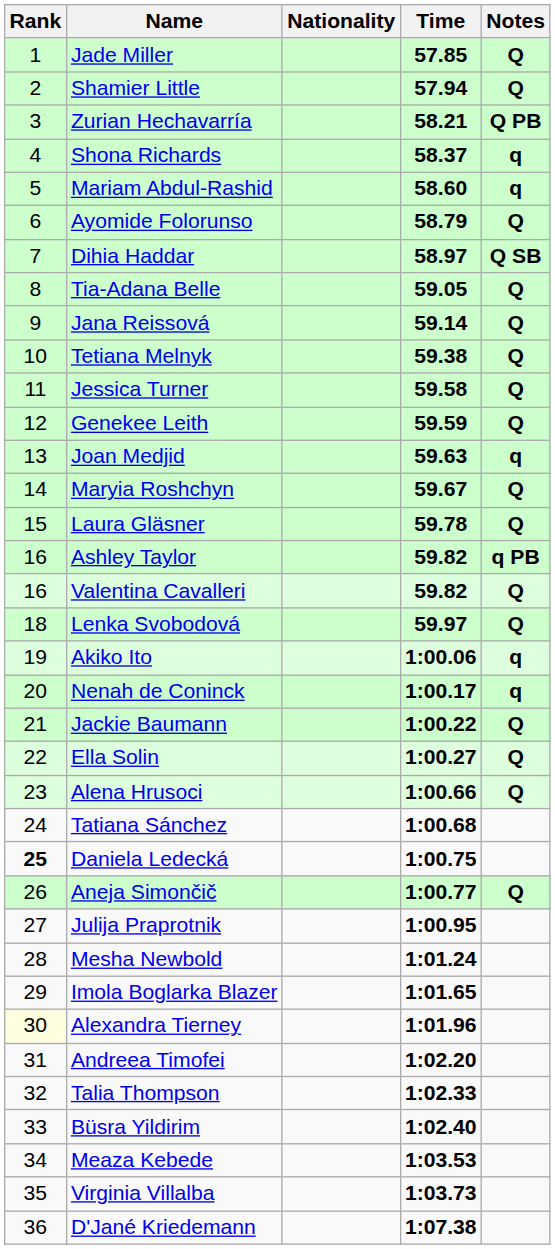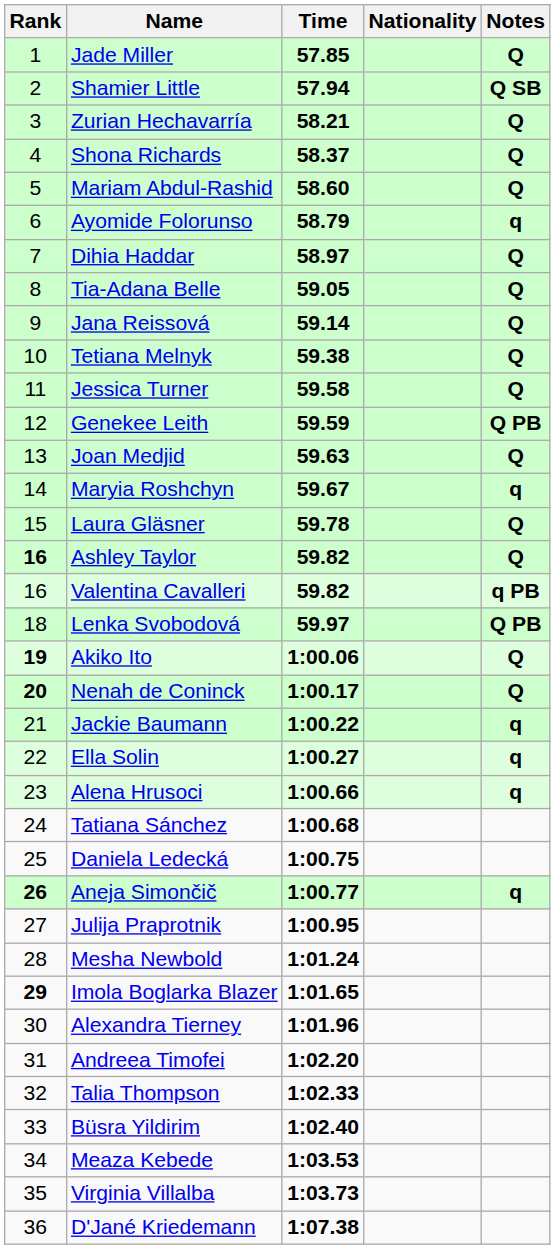columns swapped: Nationality <-> Time
Shamier Little | Notes: Q -> Q SB
Zurian Hechavarría | Notes: Q PB -> Q
Shona Richards | Notes: q -> Q
Mariam Abdul-Rashid | Notes: q -> Q
Ayomide Folorunso | Notes: Q -> q
Dihia Haddar | Notes: Q SB -> Q
Genekee Leith | Notes: Q -> Q PB
Joan Medjid | Notes: q -> Q
Maryia Roshchyn | Notes: Q -> q
Ashley Taylor | Rank: normal -> bold
Ashley Taylor | Notes: q PB -> Q
Valentina Cavalleri | Notes: Q -> q PB
Lenka Svobodová | Notes: Q -> Q PB
Akiko Ito | Rank: normal -> bold
Akiko Ito | Notes: q -> Q
Nenah de Coninck | Rank: normal -> bold
Nenah de Coninck | Notes: q -> Q
Jackie Baumann | Notes: Q -> q
Ella Solin | Notes: Q -> q
Alena Hrusoci | Notes: Q -> q
Daniela Ledecká | Rank: bold -> normal
Aneja Simončič | Rank: normal -> bold
Aneja Simončič | Notes: Q -> q
Imola Boglarka Blazer | Rank: normal -> bold
Alexandra Tierney | Rank: lightyellow background -> no background
